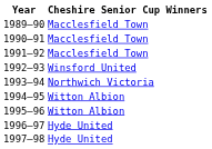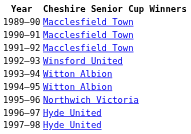1993–94 | Cheshire Senior Cup Winners: Northwich Victoria -> Witton Albion
1995–96 | Cheshire Senior Cup Winners: Witton Albion -> Northwich Victoria
